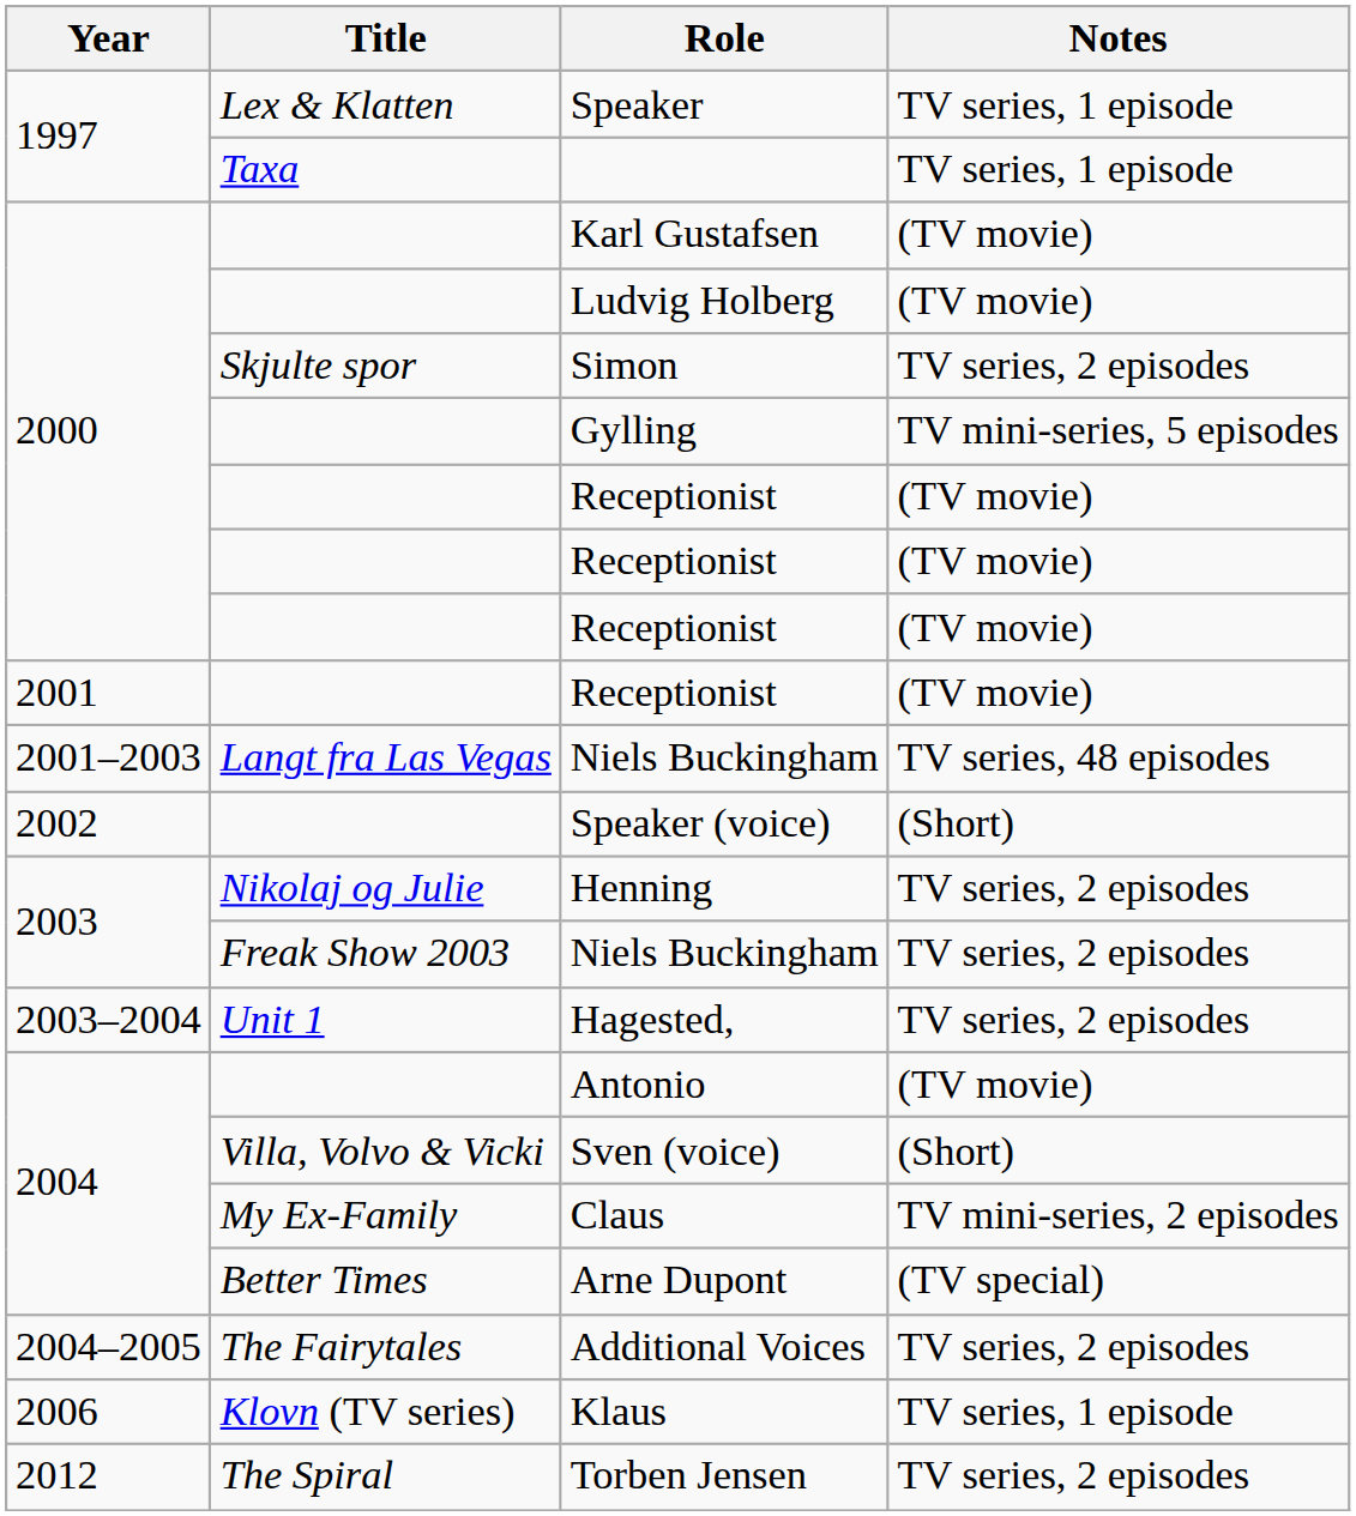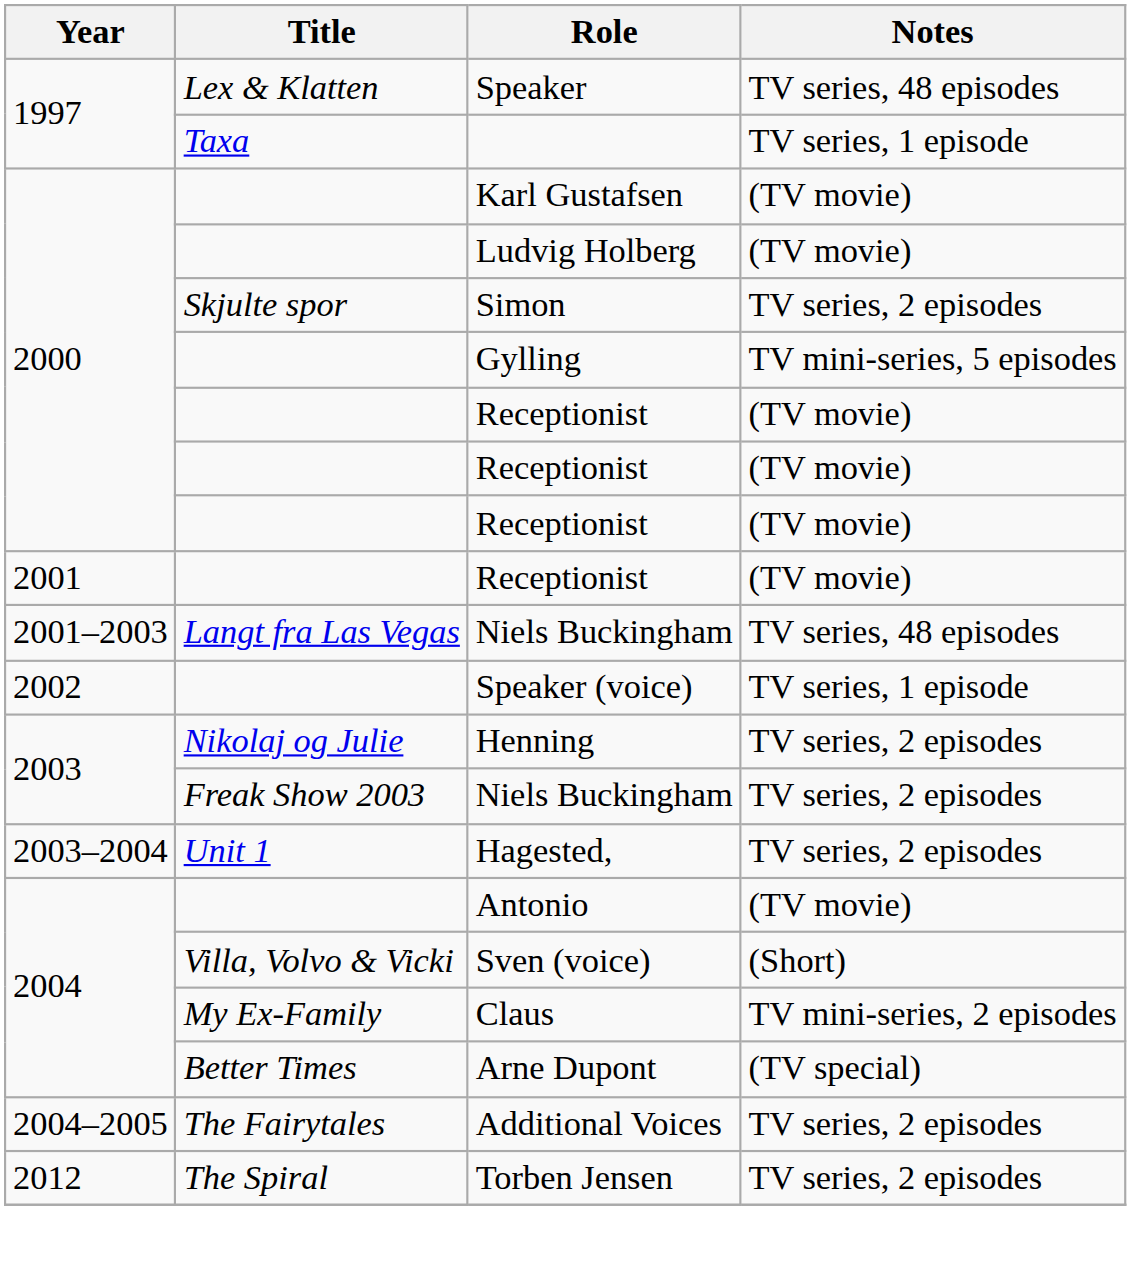Speaker | Notes: TV series, 1 episode -> TV series, 48 episodes
Speaker (voice) | Notes: (Short) -> TV series, 1 episode
- row: 2006 | Klovn (TV series) | Klaus | TV series, 1 episode
